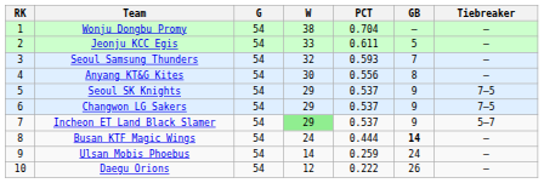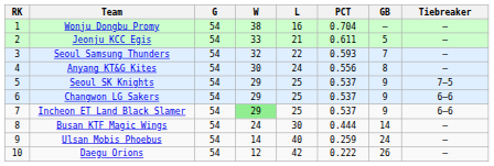+ column: L | 16 | 21 | 22 | 24 | 25 | 25 | 25 | 30 | 40 | 42
Changwon LG Sakers | Tiebreaker: 7–5 -> 6–6
Incheon ET Land Black Slamer | Tiebreaker: 5–7 -> 6–6
Busan KTF Magic Wings | GB: bold -> normal
